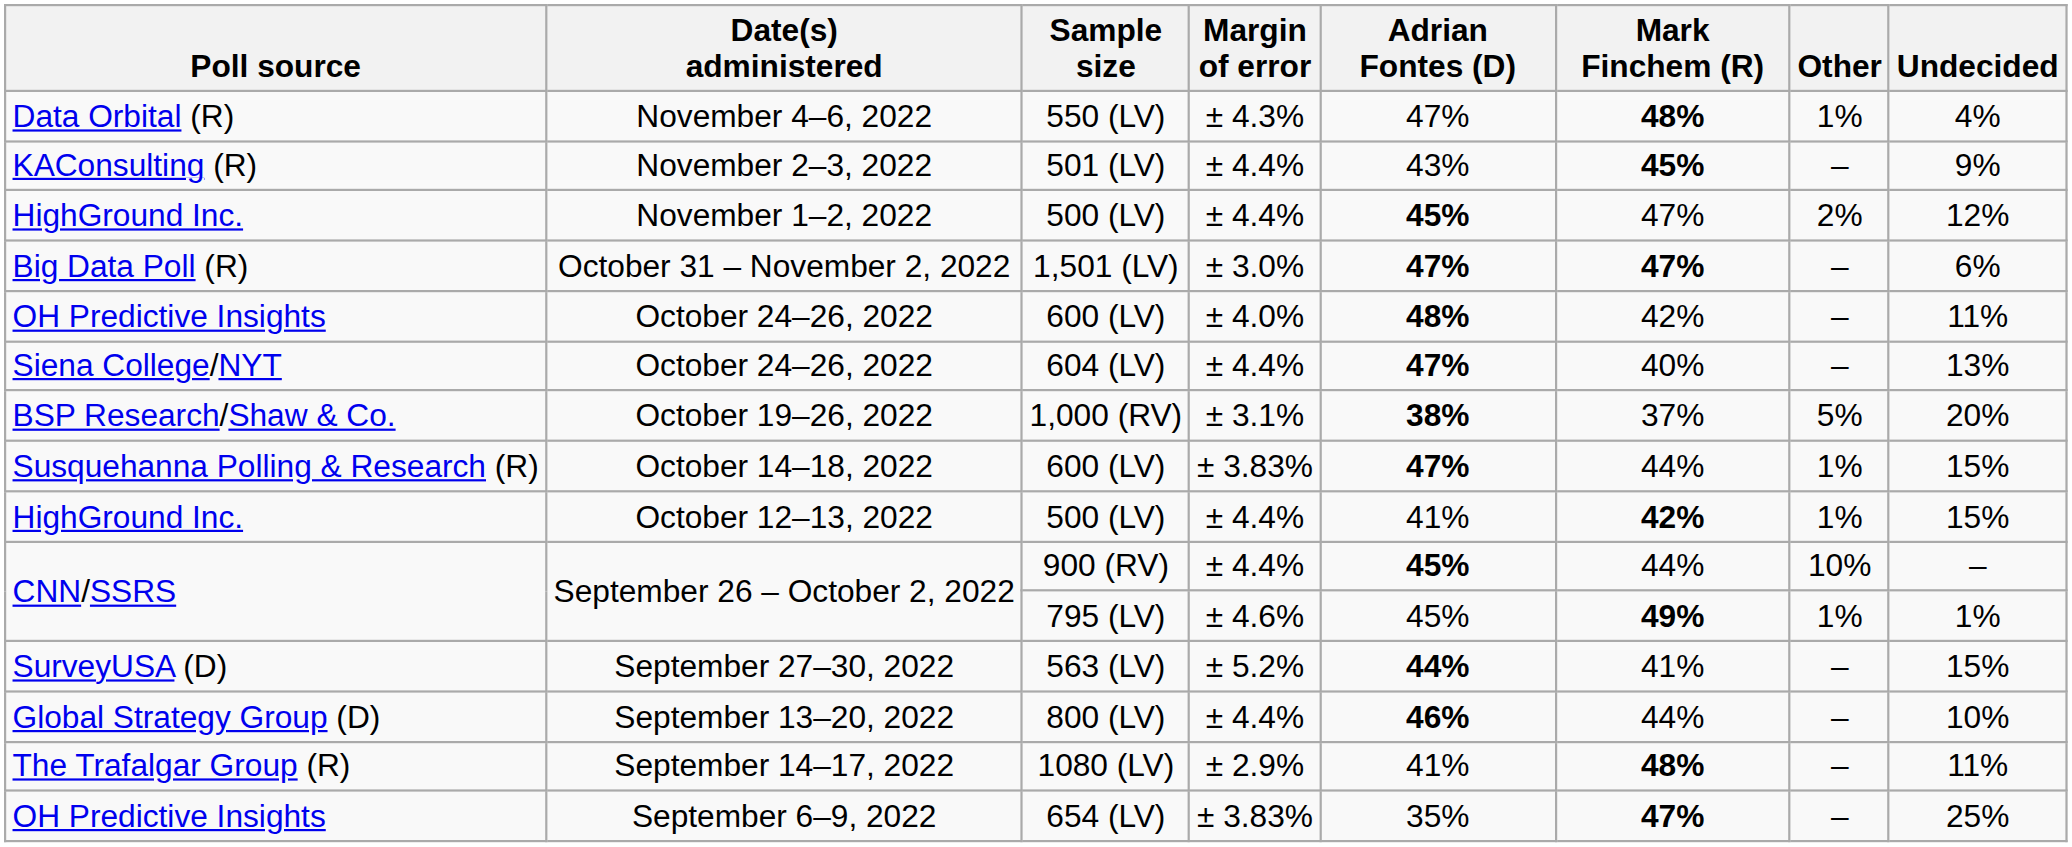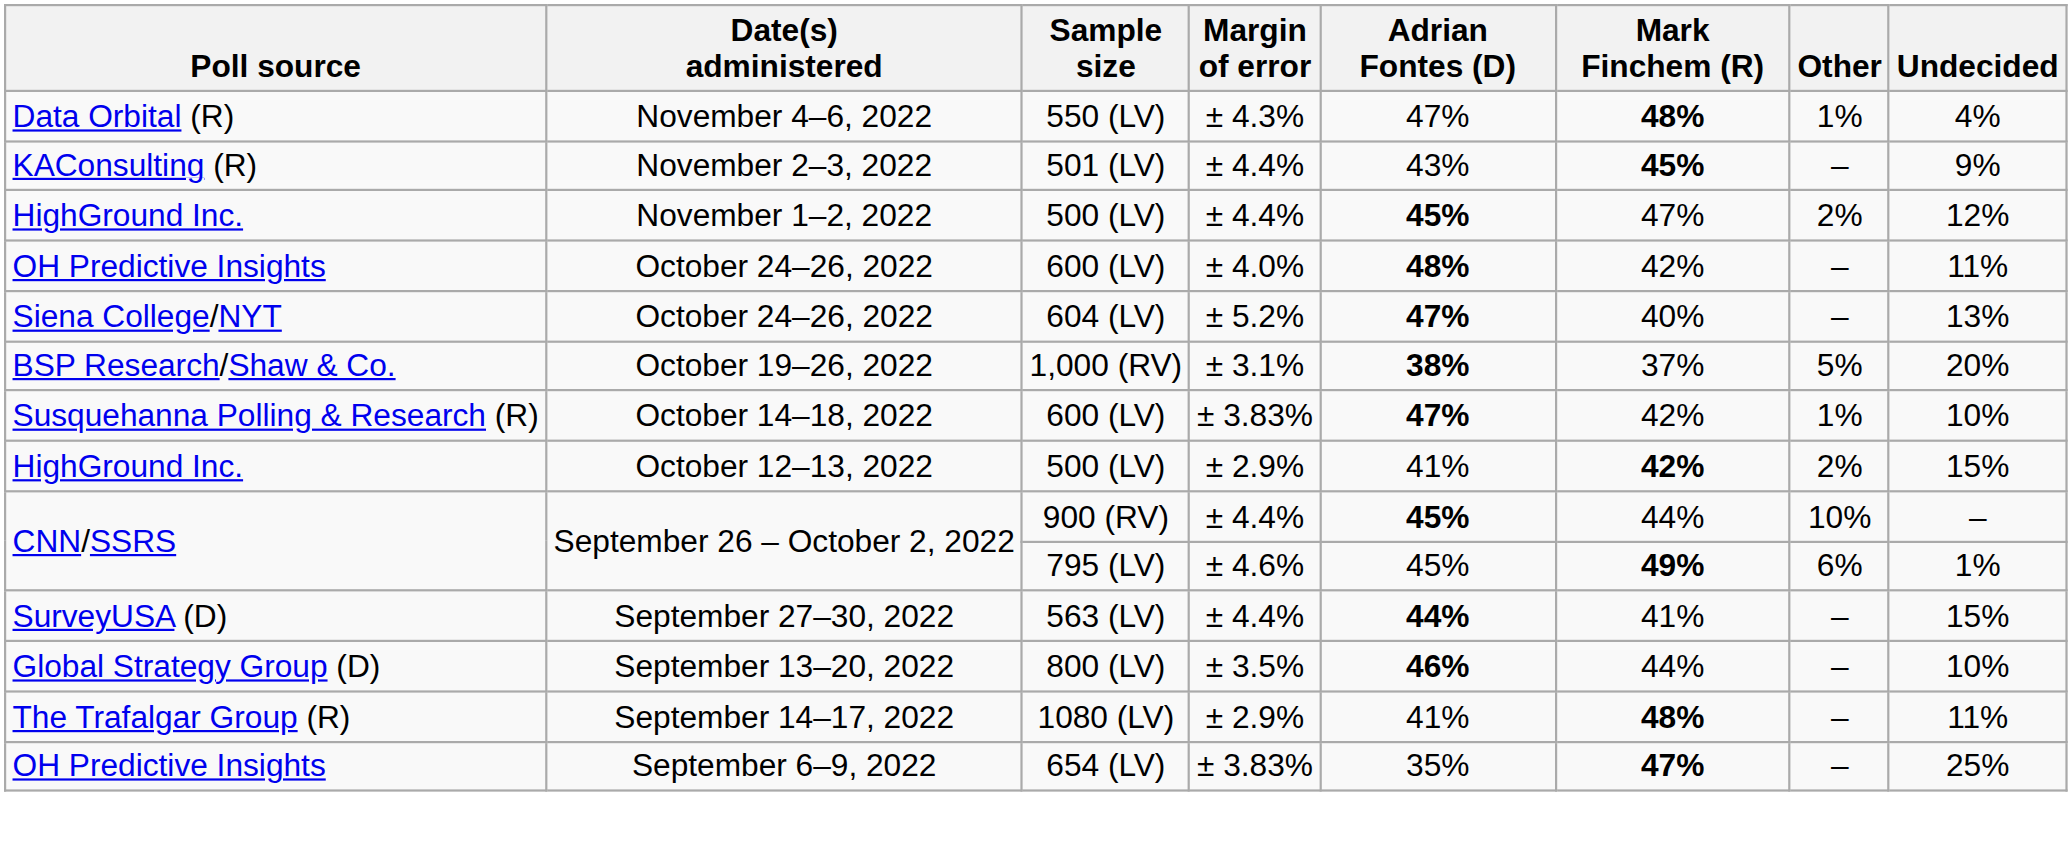- row: Big Data Poll (R) | October 31 – November 2, 2022 | 1,501 (LV) | ± 3.0% | 47% | 47% | – | 6%
October 24–26, 2022 / 604 (LV) | Margin of error: ± 4.4% -> ± 5.2%
October 14–18, 2022 | Mark Finchem (R): 44% -> 42%
October 14–18, 2022 | Undecided: 15% -> 10%
October 12–13, 2022 | Margin of error: ± 4.4% -> ± 2.9%
October 12–13, 2022 | Other: 1% -> 2%
September 26 – October 2, 2022 / 795 (LV) | Other: 1% -> 6%
September 27–30, 2022 | Margin of error: ± 5.2% -> ± 4.4%
September 13–20, 2022 | Margin of error: ± 4.4% -> ± 3.5%
